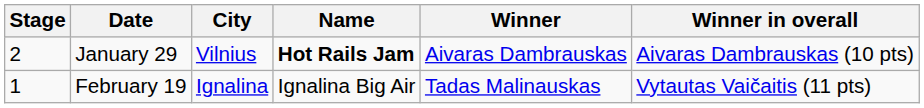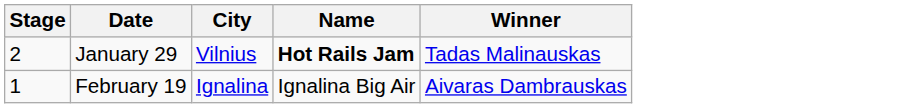- column: Winner in overall | Aivaras Dambrauskas (10 pts) | Vytautas Vaičaitis (11 pts)
January 29 | Winner: Aivaras Dambrauskas -> Tadas Malinauskas
February 19 | Winner: Tadas Malinauskas -> Aivaras Dambrauskas
